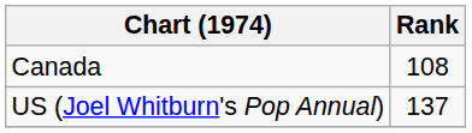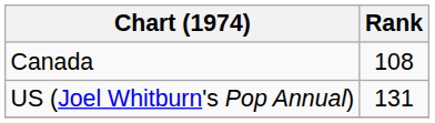US (Joel Whitburn's Pop Annual) | Rank: 137 -> 131
